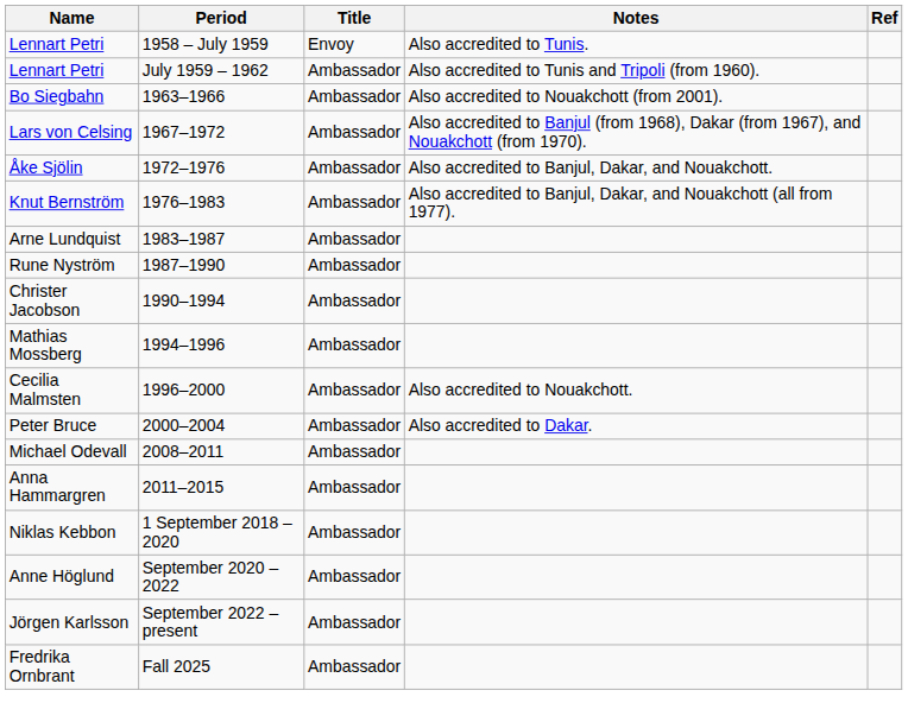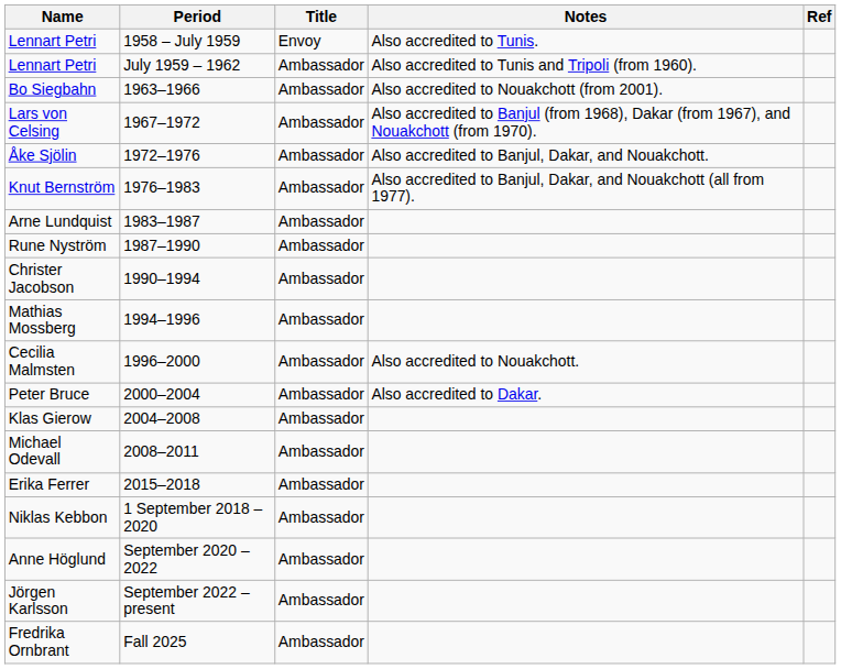+ row: Klas Gierow | 2004–2008 | Ambassador
- row: Anna Hammargren | 2011–2015 | Ambassador
+ row: Erika Ferrer | 2015–2018 | Ambassador
